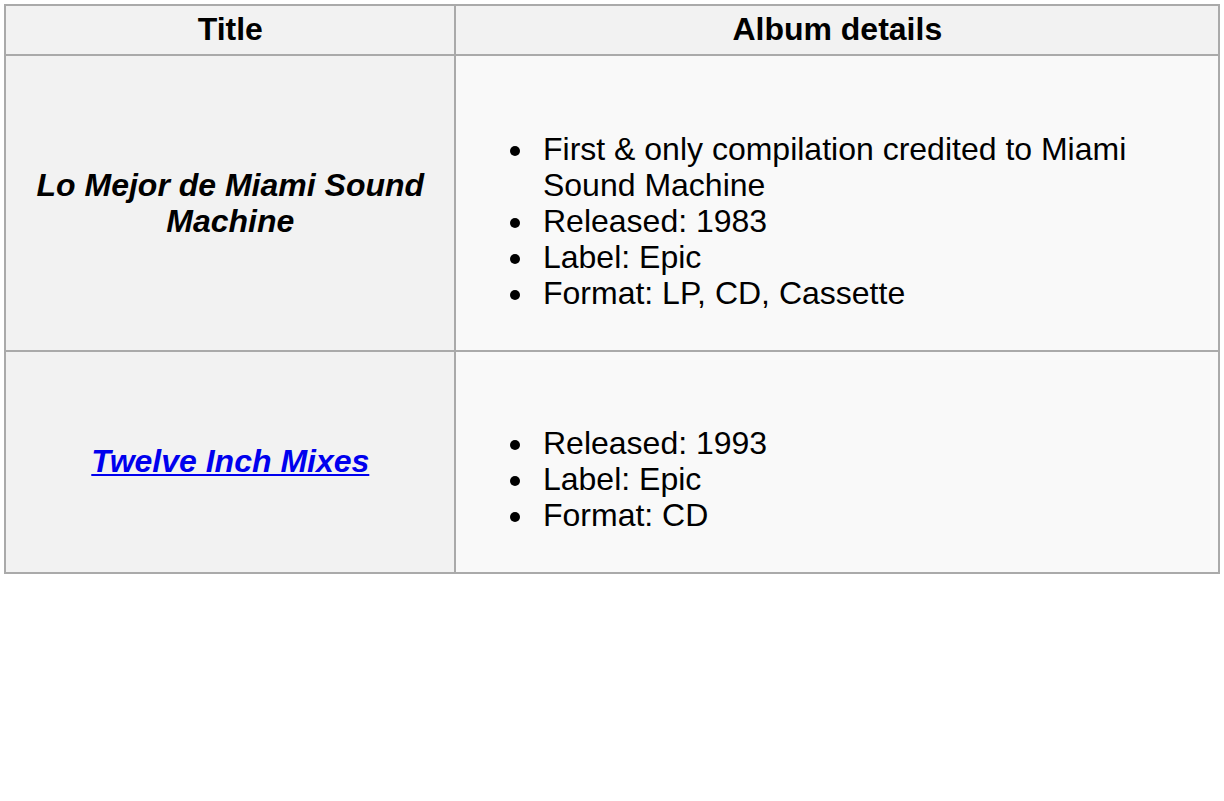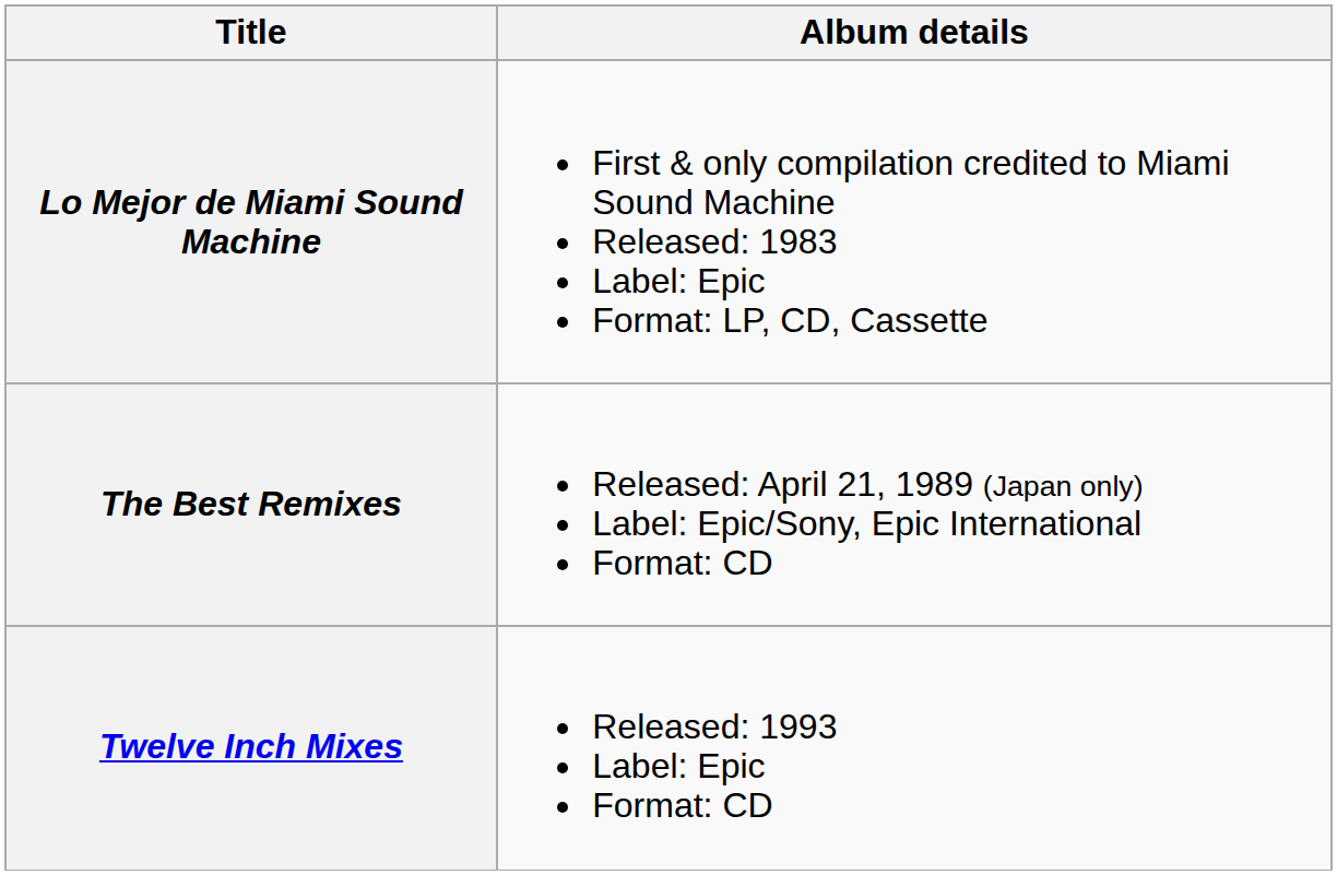+ row: The Best Remixes | Released: April 21, 1989 (Japan only) Label: Epic/Sony, Epic International Format: CD
